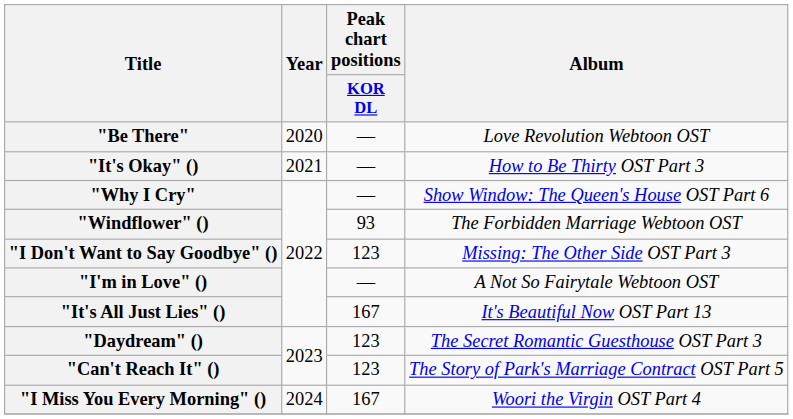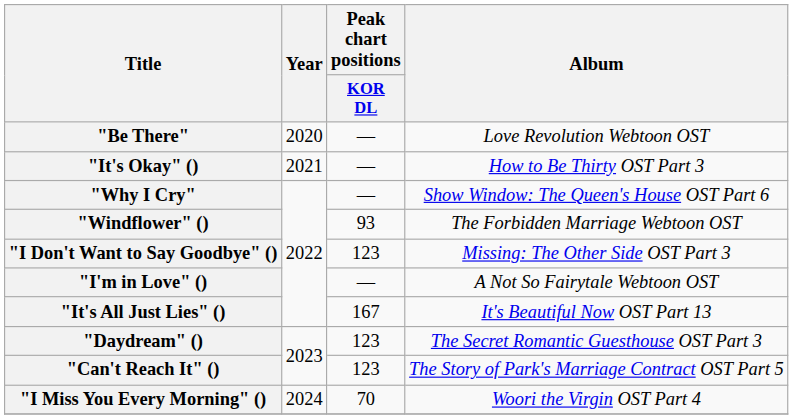"I Miss You Every Morning" () | Peak chart positions / KOR DL: 167 -> 70
